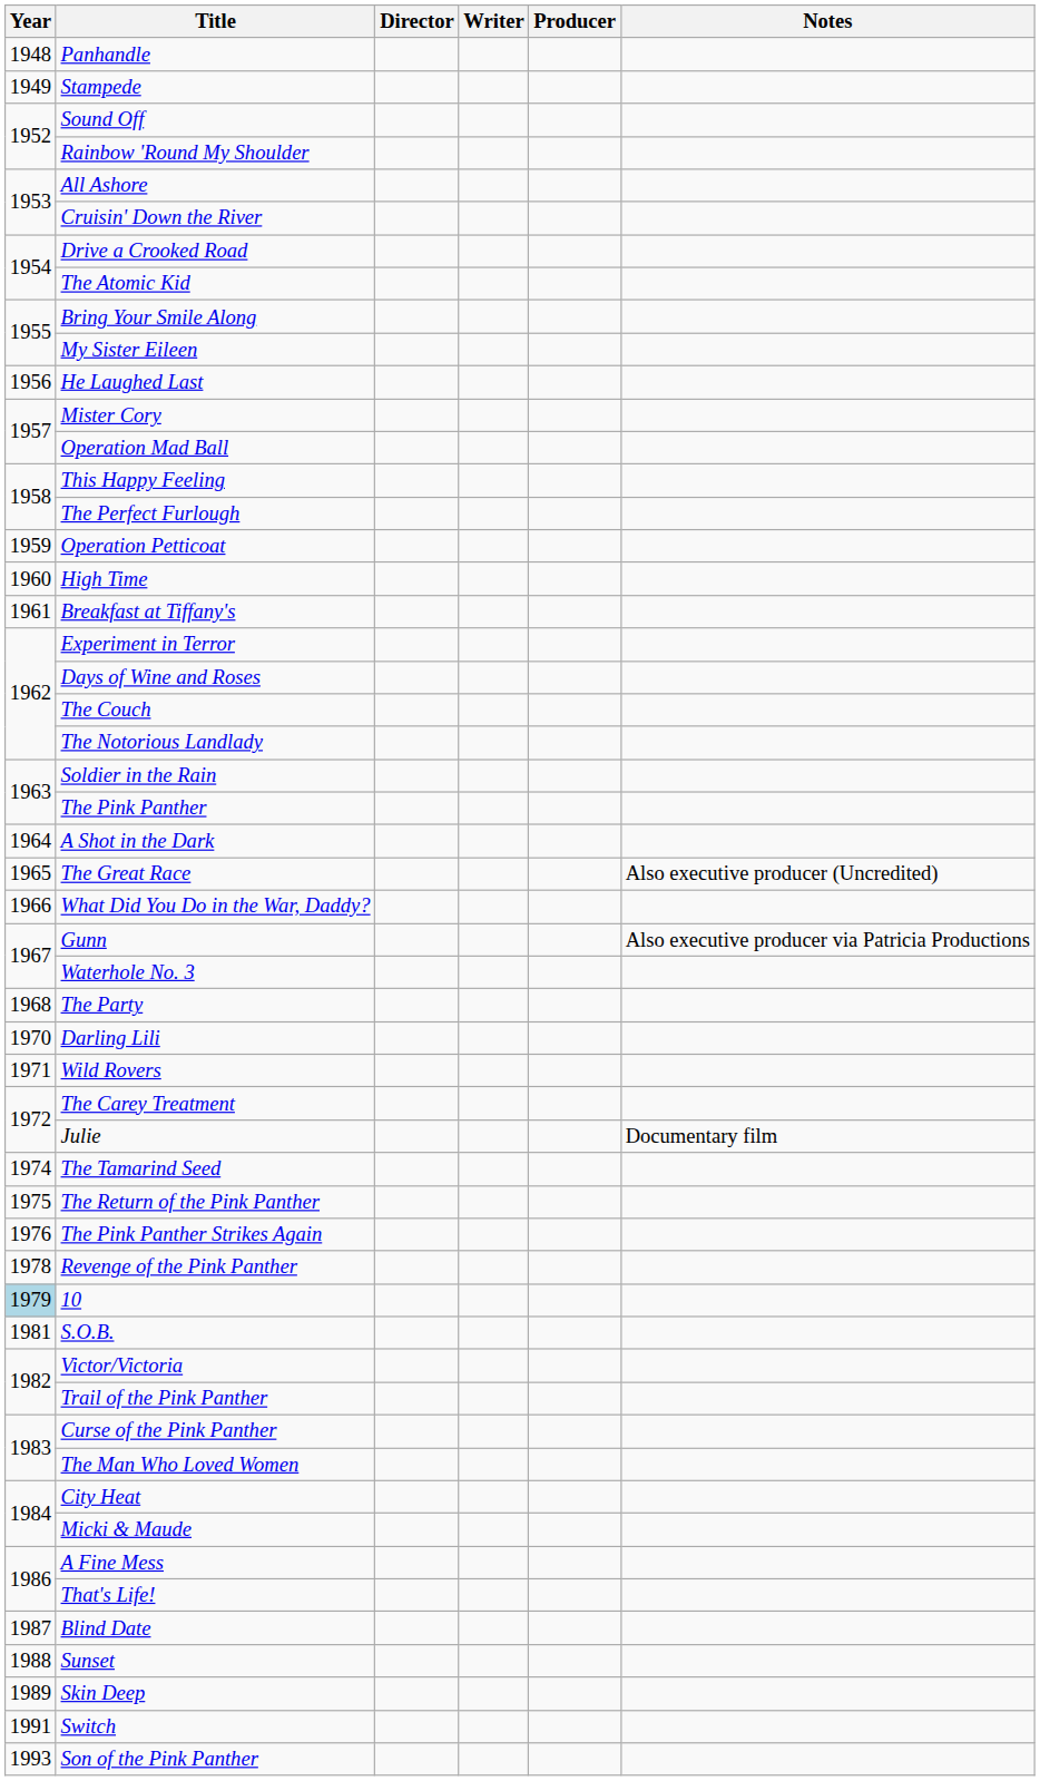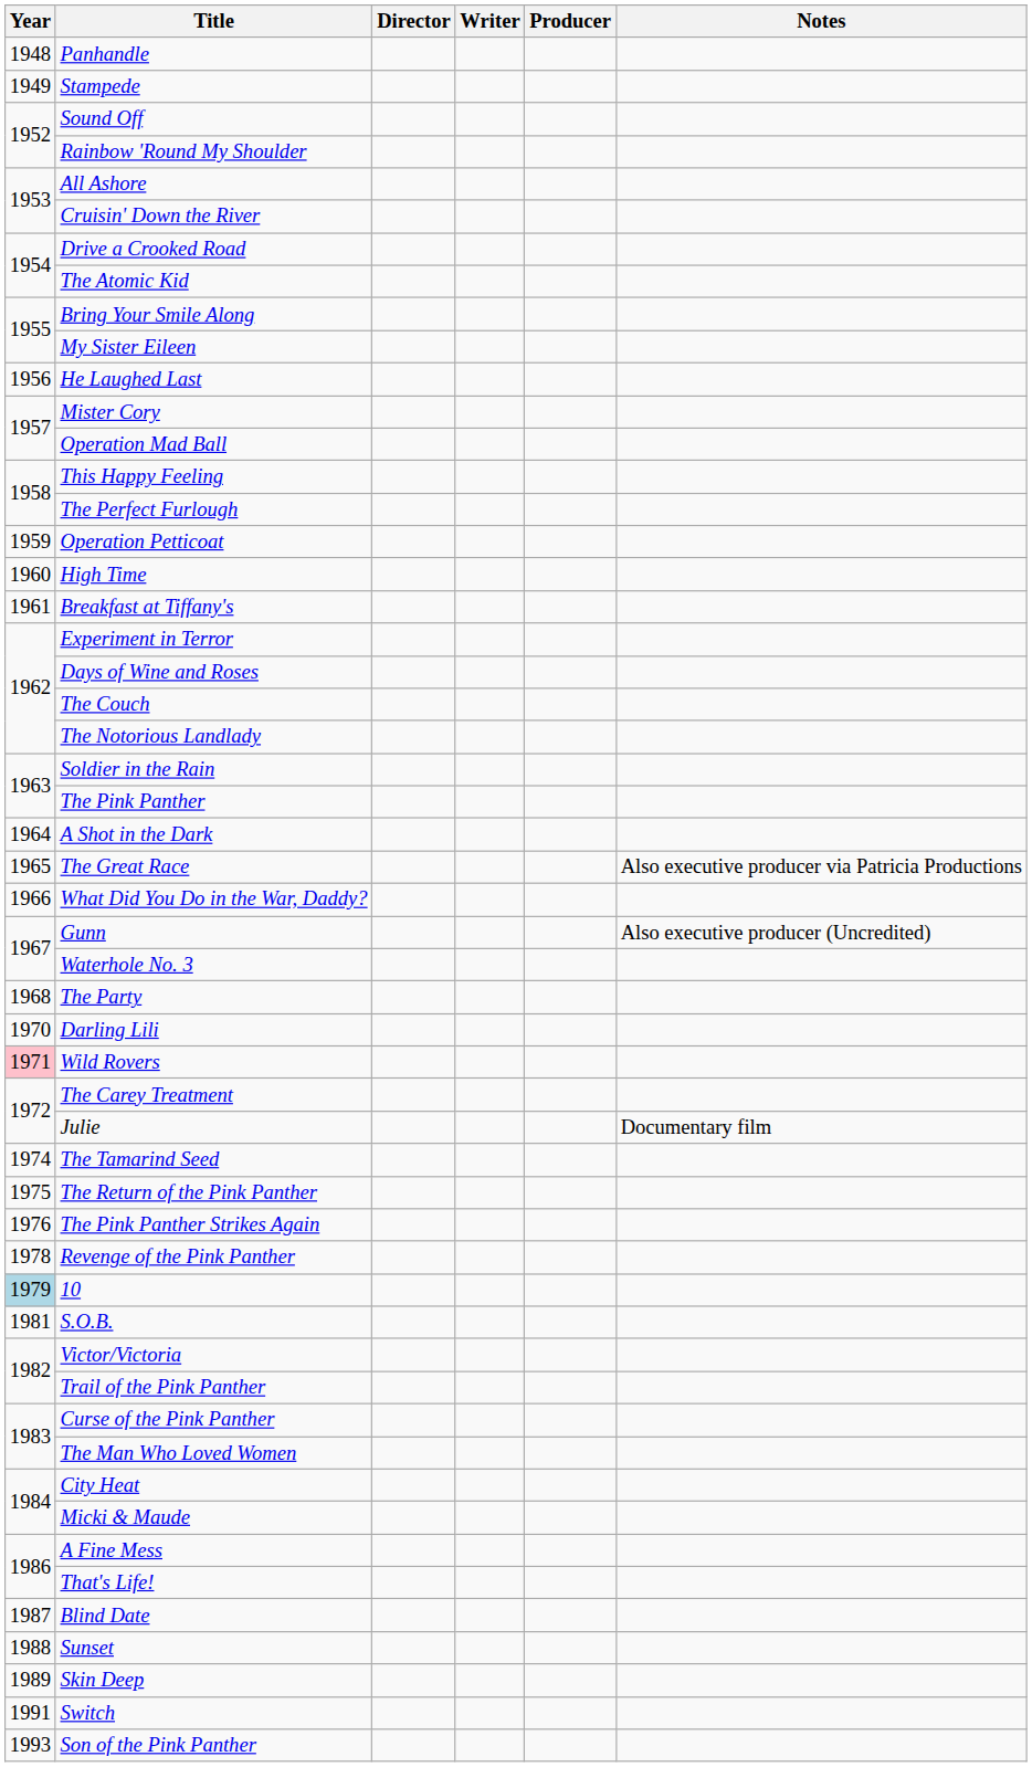The Great Race | Notes: Also executive producer (Uncredited) -> Also executive producer via Patricia Productions
Gunn | Notes: Also executive producer via Patricia Productions -> Also executive producer (Uncredited)
Wild Rovers | Year: no background -> pink background
